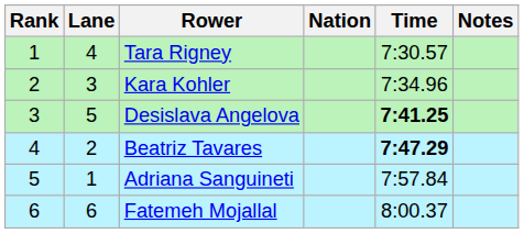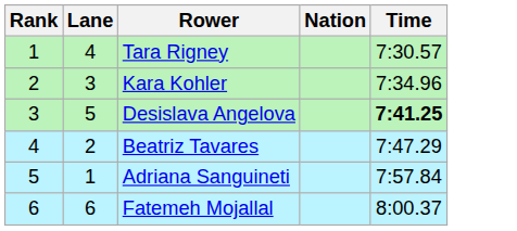- column: Notes
Beatriz Tavares | Time: bold -> normal
